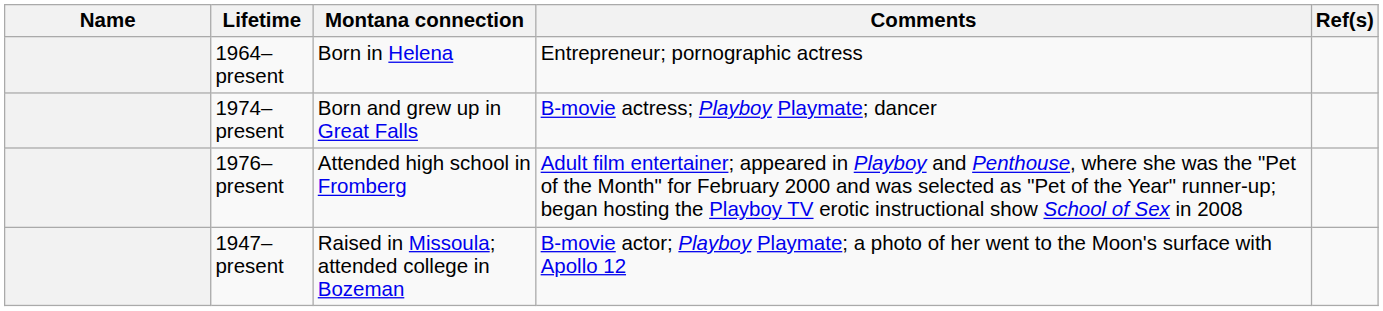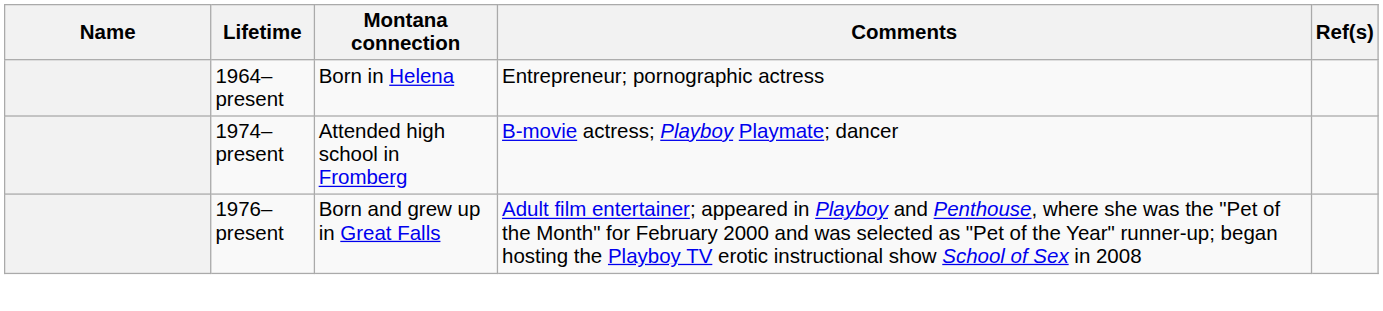1974–present | Montana connection: Born and grew up in Great Falls -> Attended high school in Fromberg
1976–present | Montana connection: Attended high school in Fromberg -> Born and grew up in Great Falls
- row: 1947–present | Raised in Missoula; attended college in Bozeman | B-movie actor; Playboy Playmate; a photo of her went to the Moon's surface with Apollo 12
